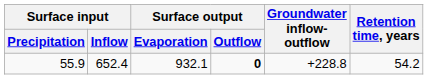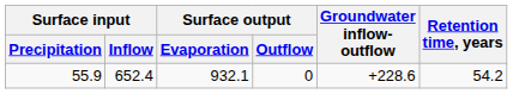55.9 | Surface output / Outflow: bold -> normal
55.9 | Groundwater inflow- outflow: +228.8 -> +228.6
